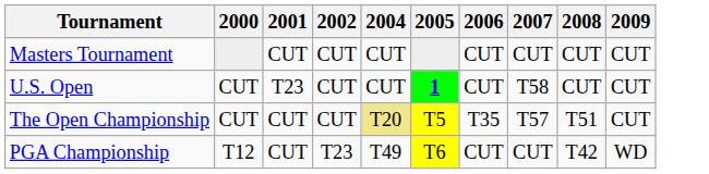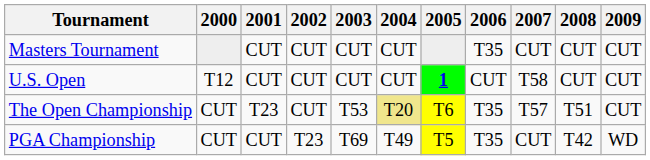+ column: 2003 | CUT | CUT | T53 | T69
Masters Tournament | 2006: CUT -> T35
U.S. Open | 2000: CUT -> T12
U.S. Open | 2001: T23 -> CUT
The Open Championship | 2001: CUT -> T23
The Open Championship | 2005: T5 -> T6
PGA Championship | 2000: T12 -> CUT
PGA Championship | 2005: T6 -> T5
PGA Championship | 2006: CUT -> T35
